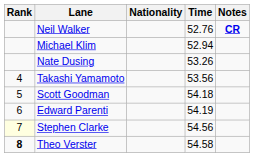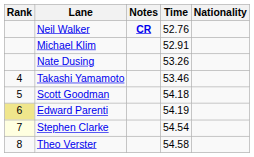columns swapped: Nationality <-> Notes
Michael Klim | Time: 52.94 -> 52.91
Takashi Yamamoto | Time: 53.56 -> 53.46
Edward Parenti | Rank: no background -> khaki background
Stephen Clarke | Time: 54.56 -> 54.54
Theo Verster | Rank: bold -> normal
